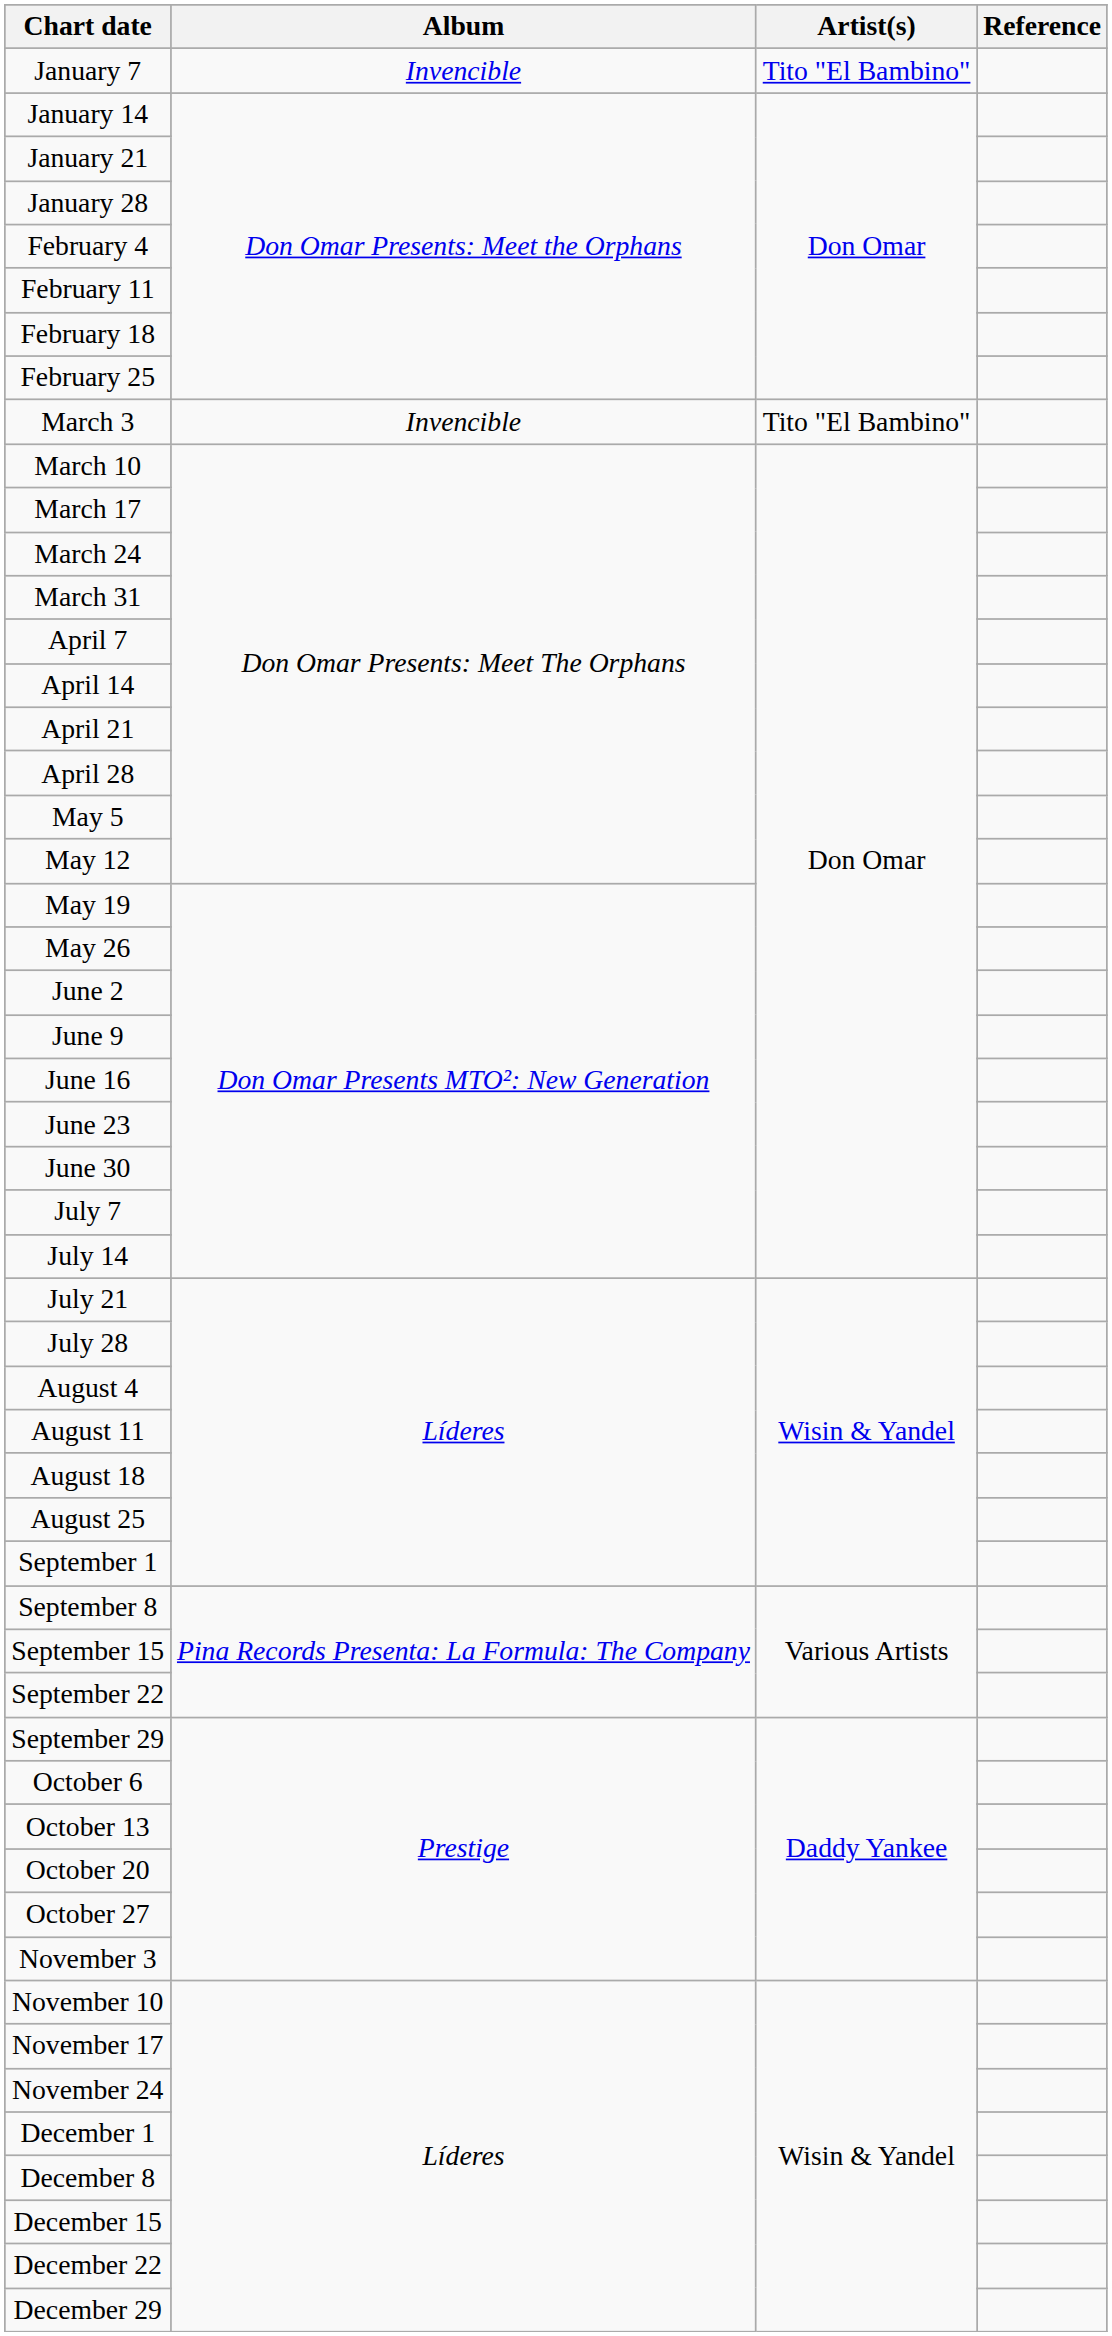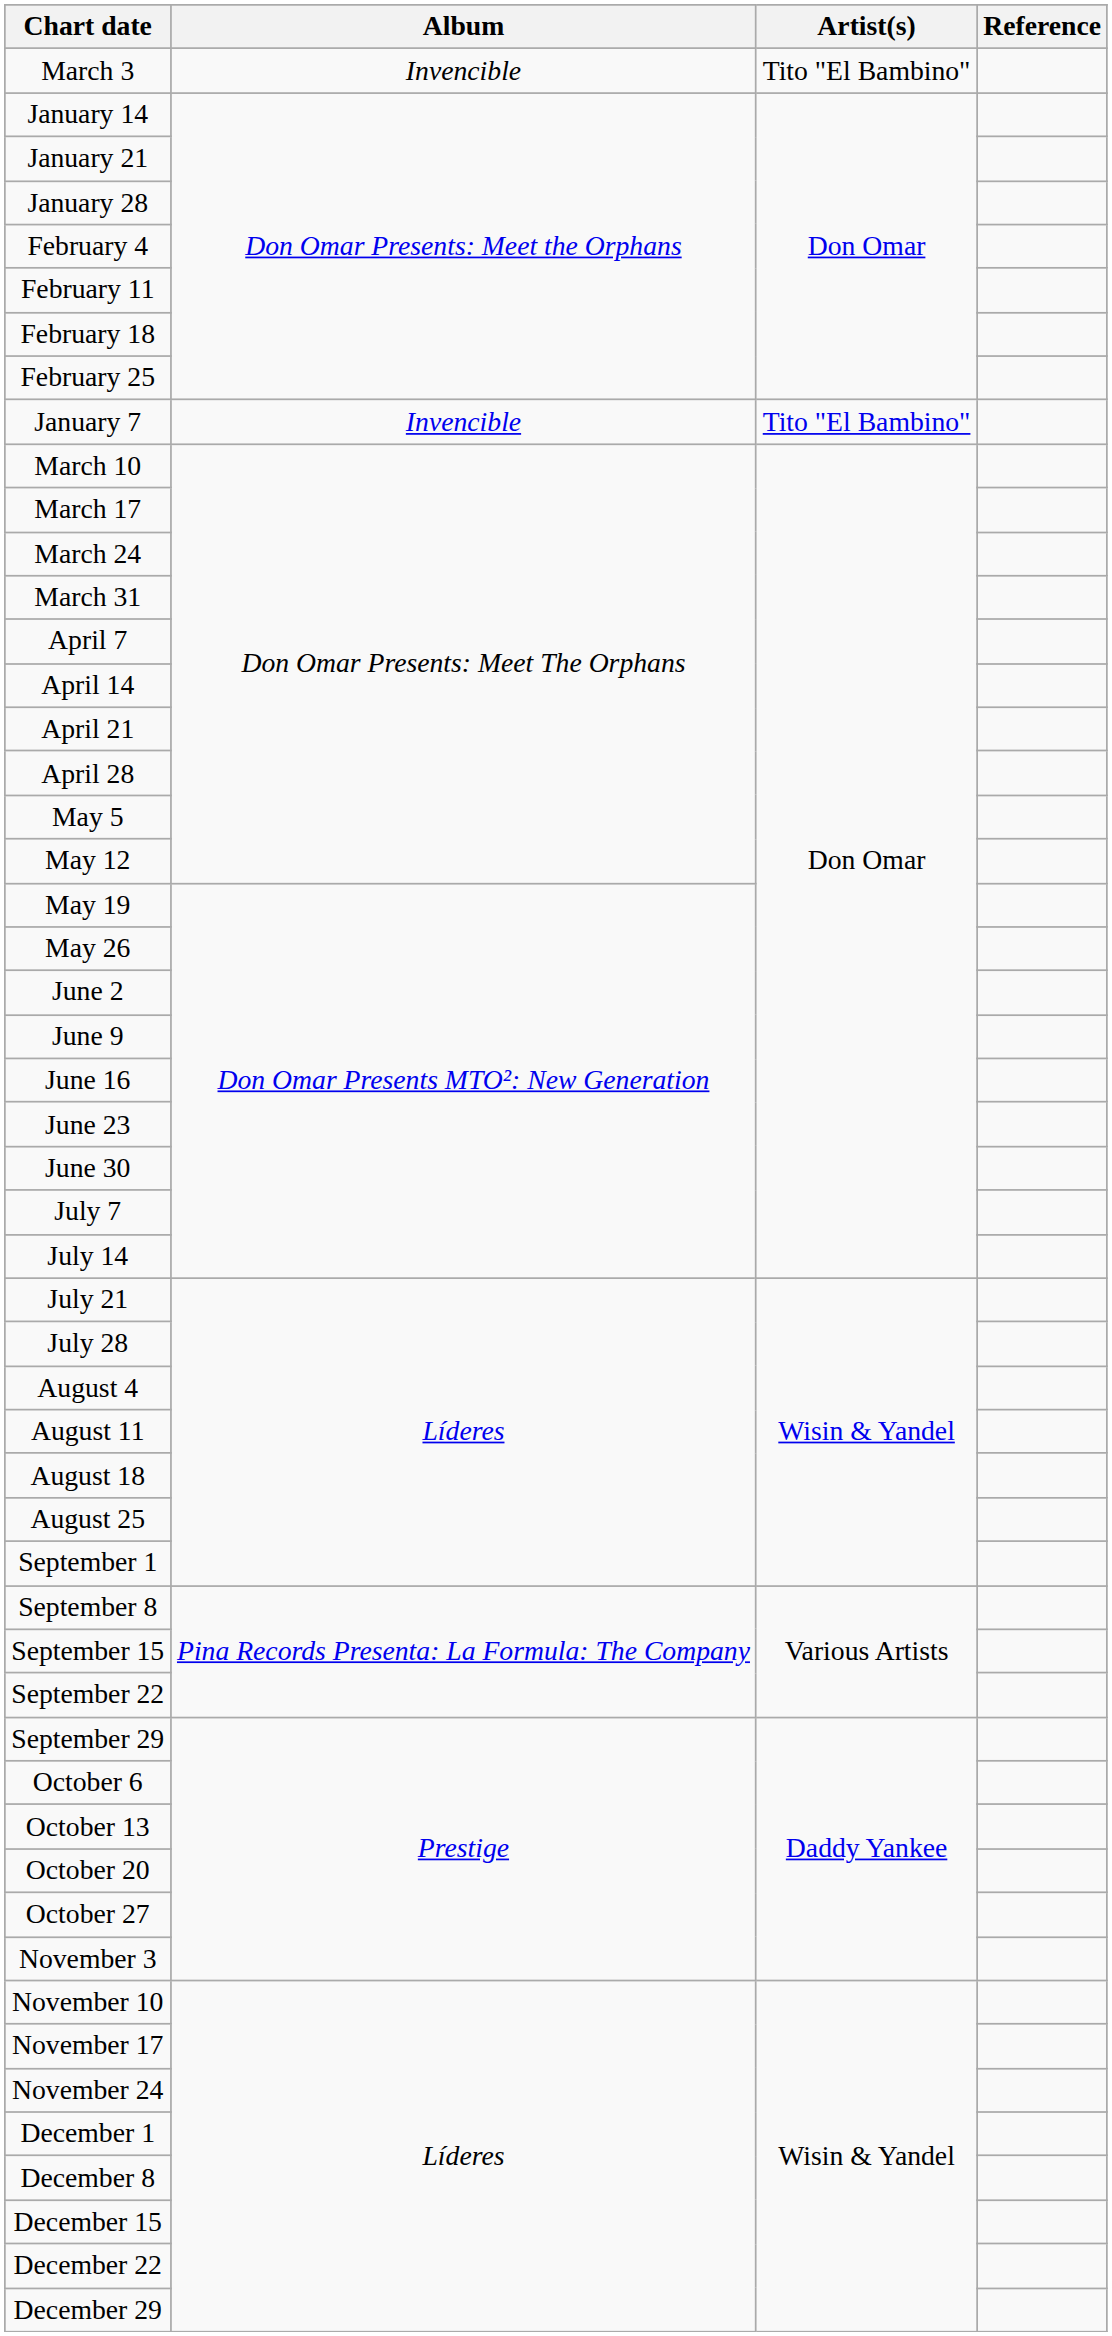rows swapped: January 7 <-> March 3
